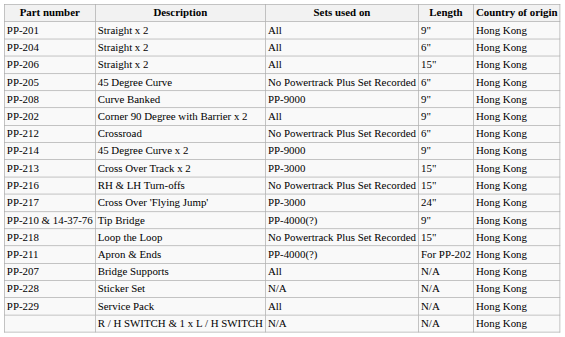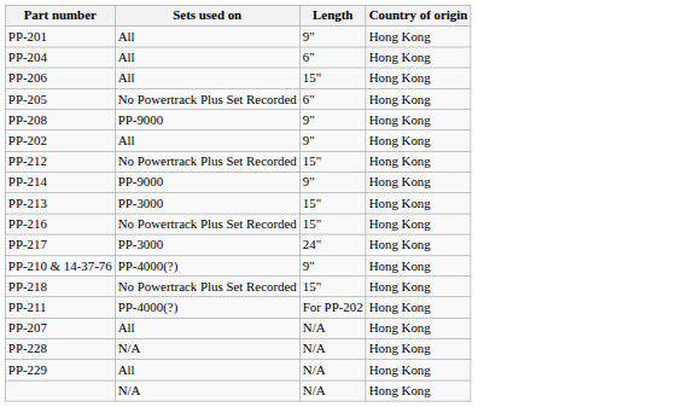- column: Description | Straight x 2 | Straight x 2 | Straight x 2 | 45 Degree Curve | Curve Banked | Corner 90 Degree with Barrier x 2 | Crossroad | 45 Degree Curve x 2 | Cross Over Track x 2 | RH & LH Turn-offs | Cross Over 'Flying Jump' | Tip Bridge | Loop the Loop | Apron & Ends | Bridge Supports | Sticker Set | Service Pack | R / H SWITCH & 1 x L / H SWITCH
PP-212 | Length: 6" -> 15"
